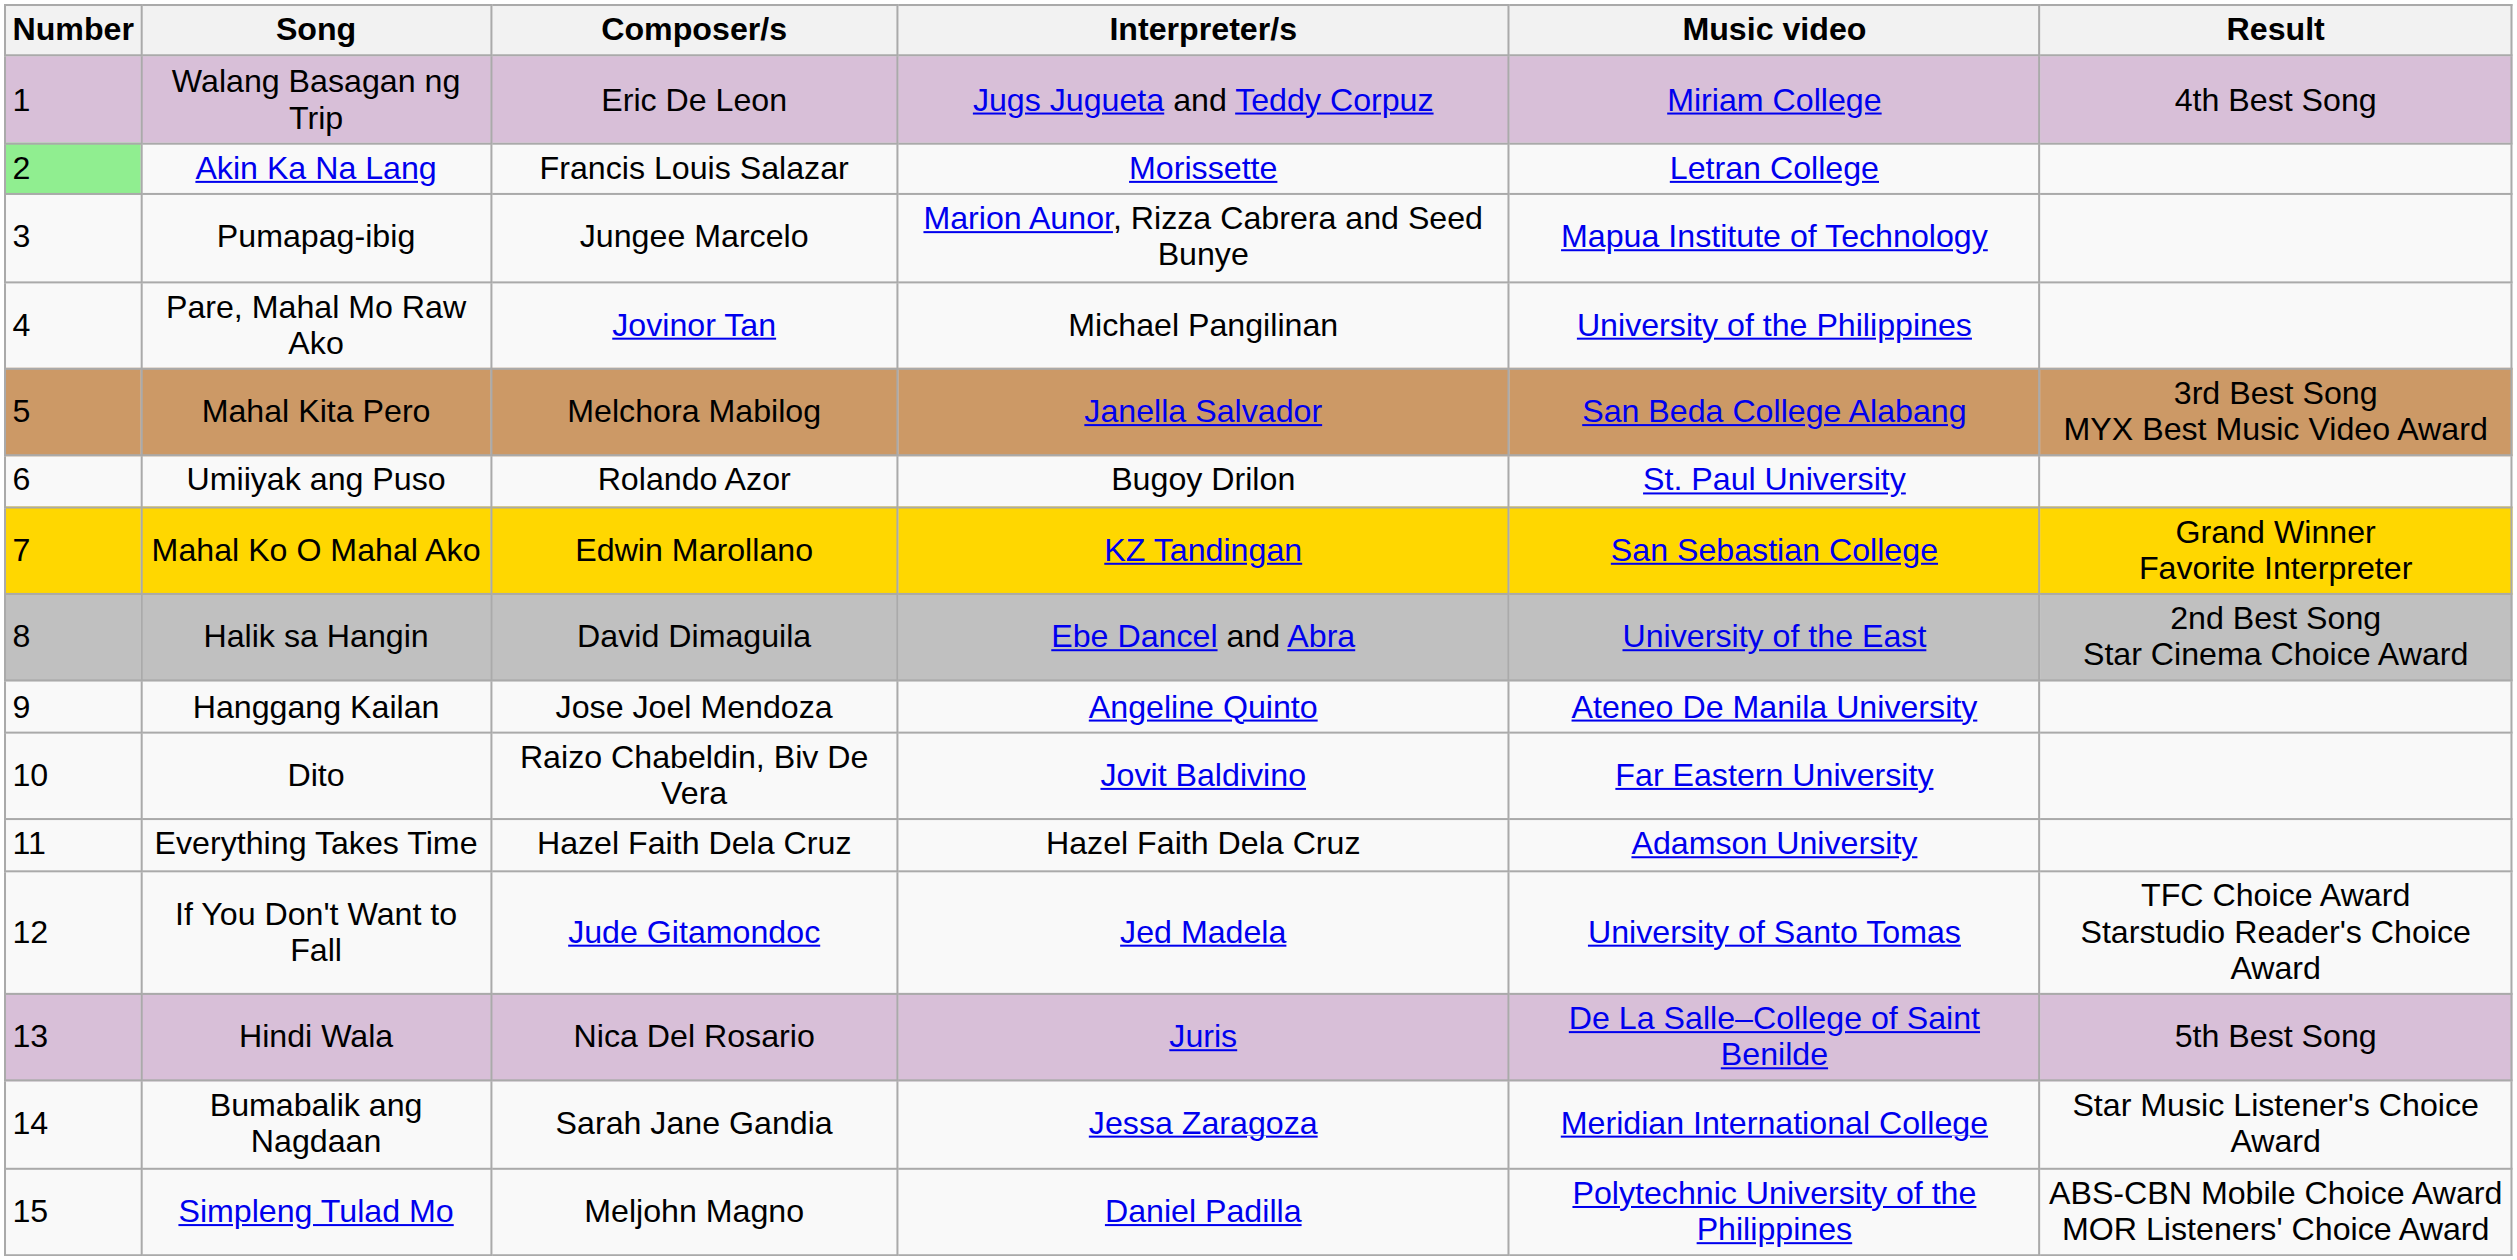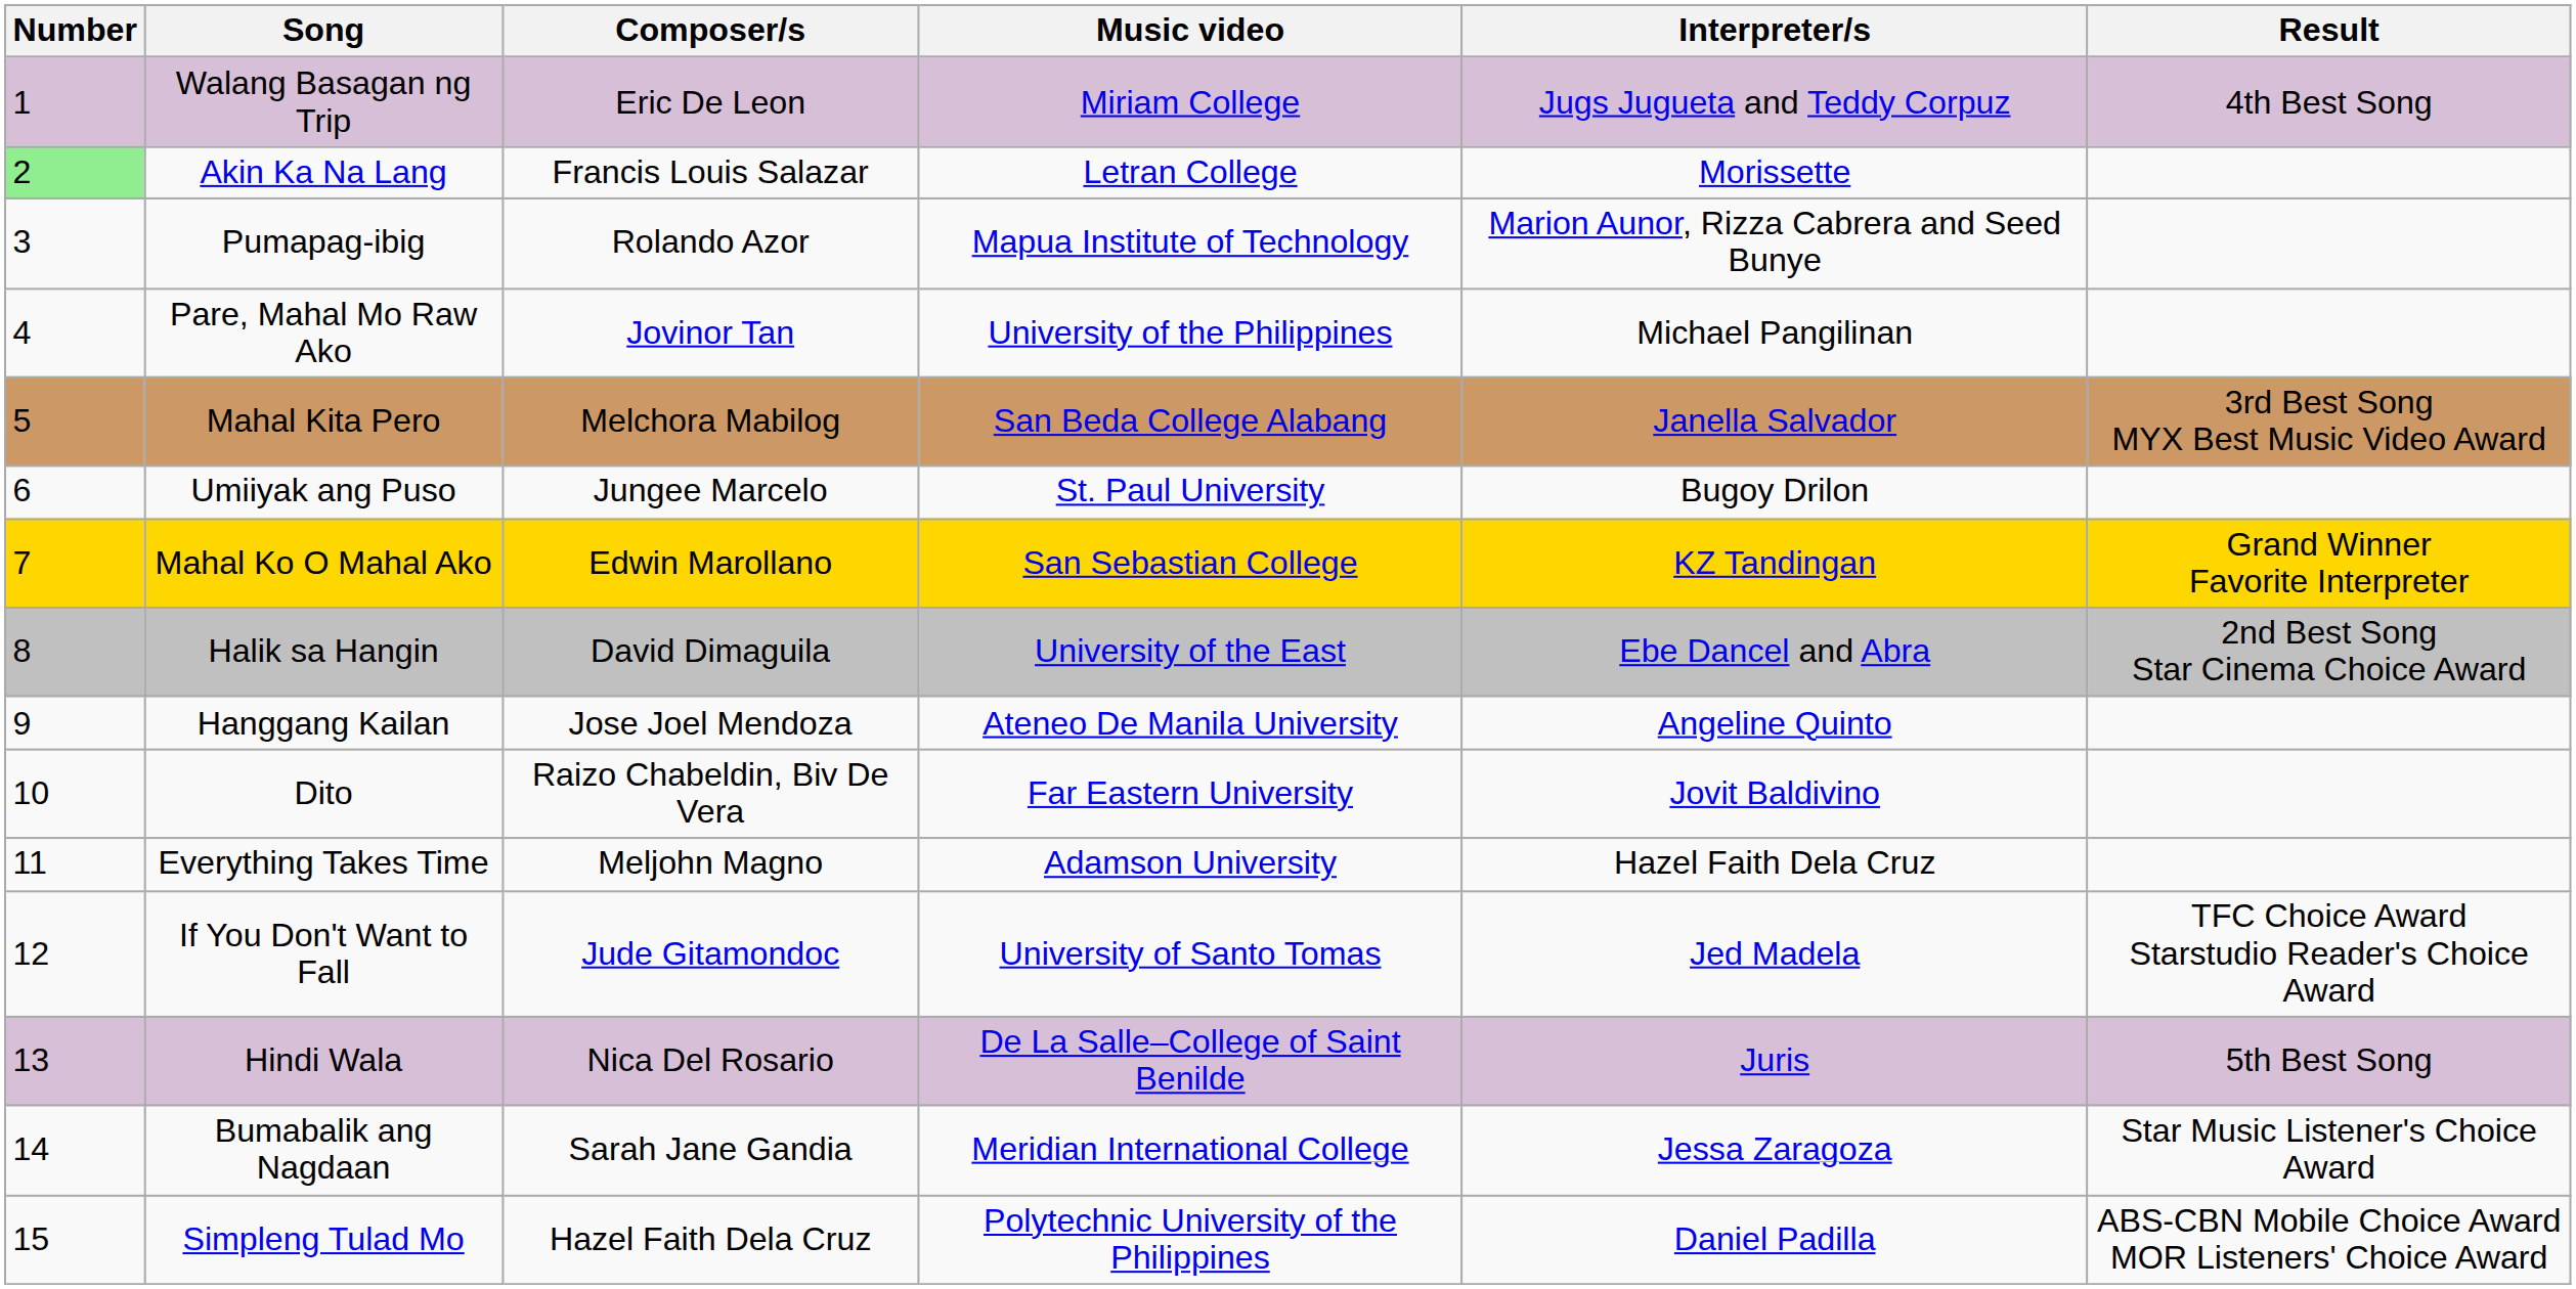columns swapped: Interpreter/s <-> Music video
Pumapag-ibig | Composer/s: Jungee Marcelo -> Rolando Azor
Umiiyak ang Puso | Composer/s: Rolando Azor -> Jungee Marcelo
Everything Takes Time | Composer/s: Hazel Faith Dela Cruz -> Meljohn Magno
Simpleng Tulad Mo | Composer/s: Meljohn Magno -> Hazel Faith Dela Cruz
